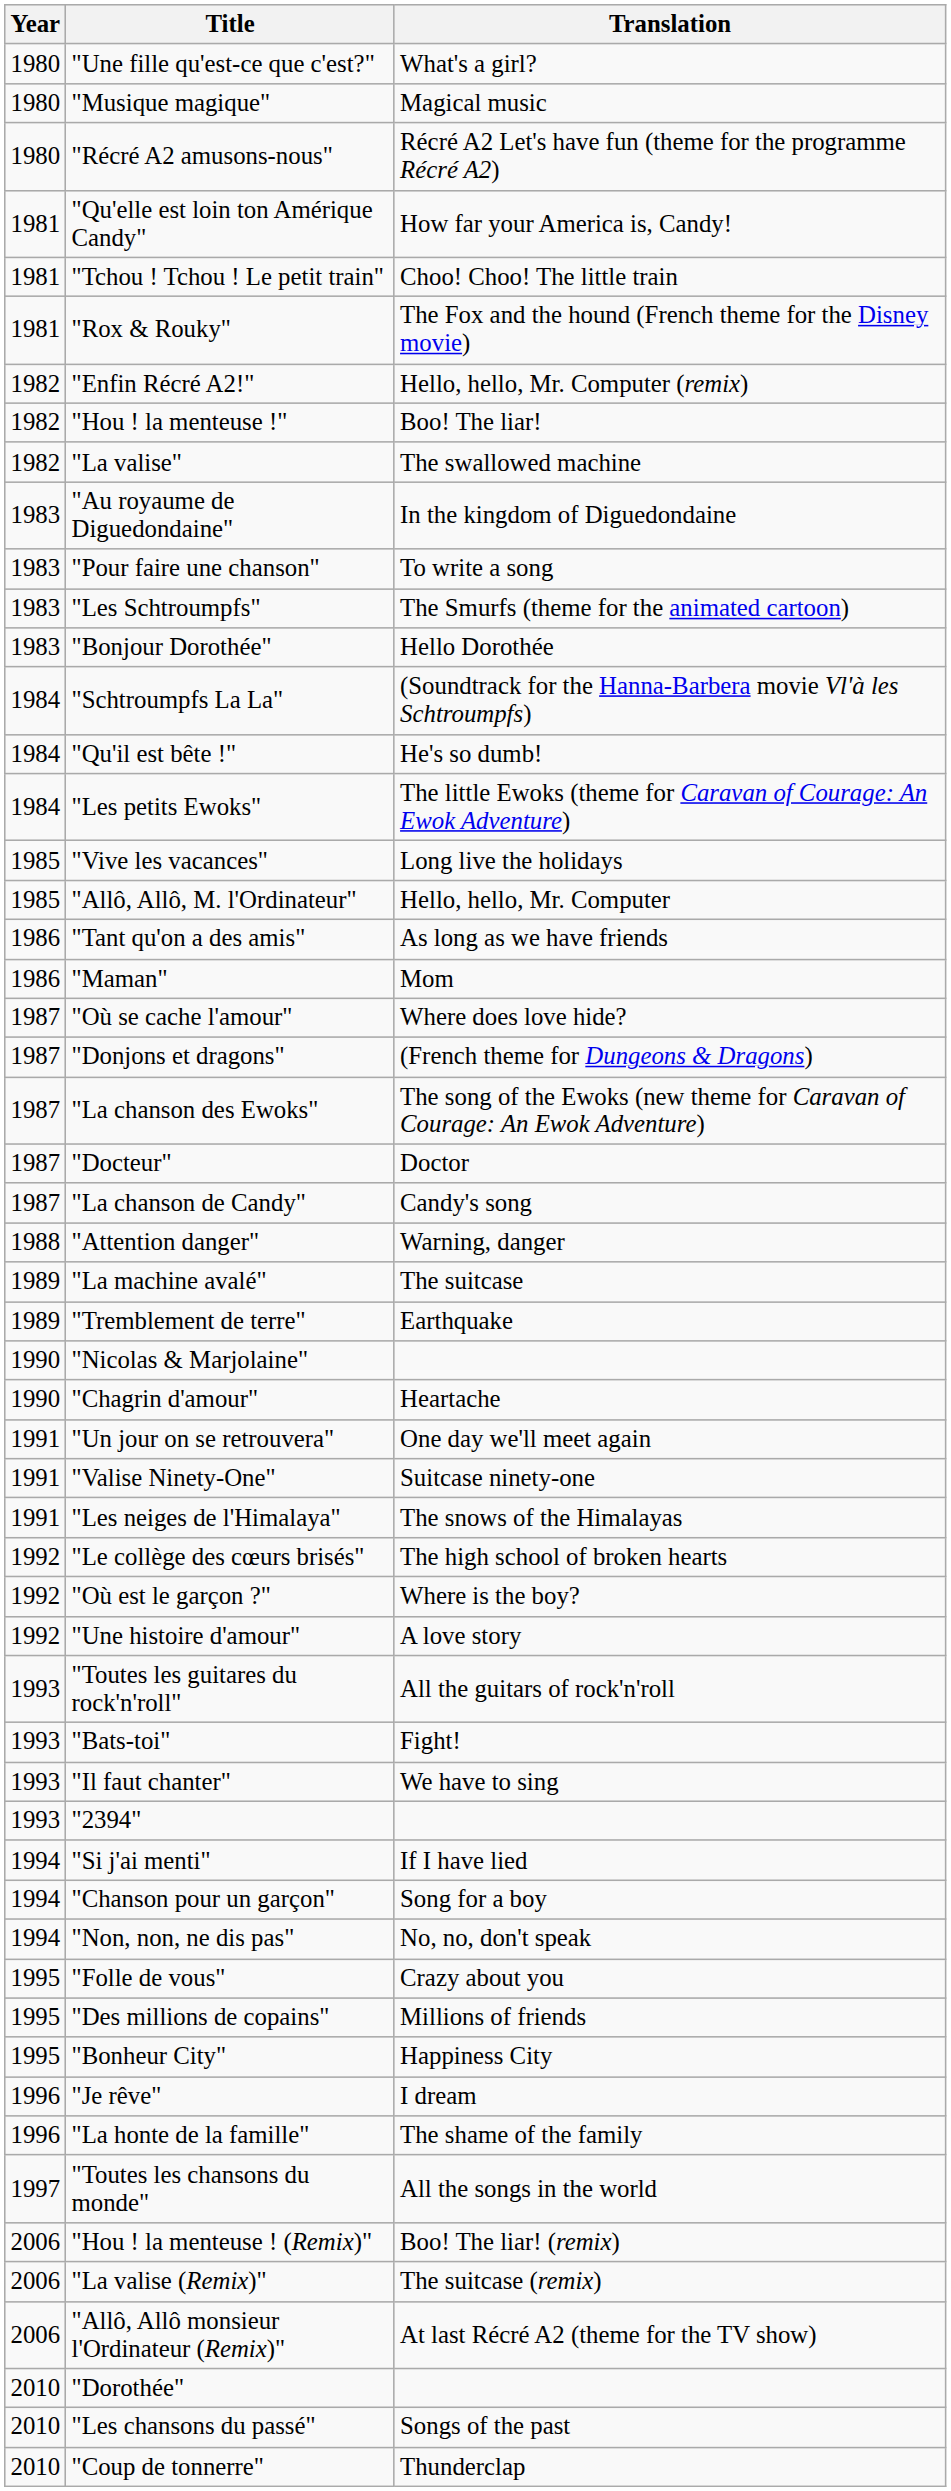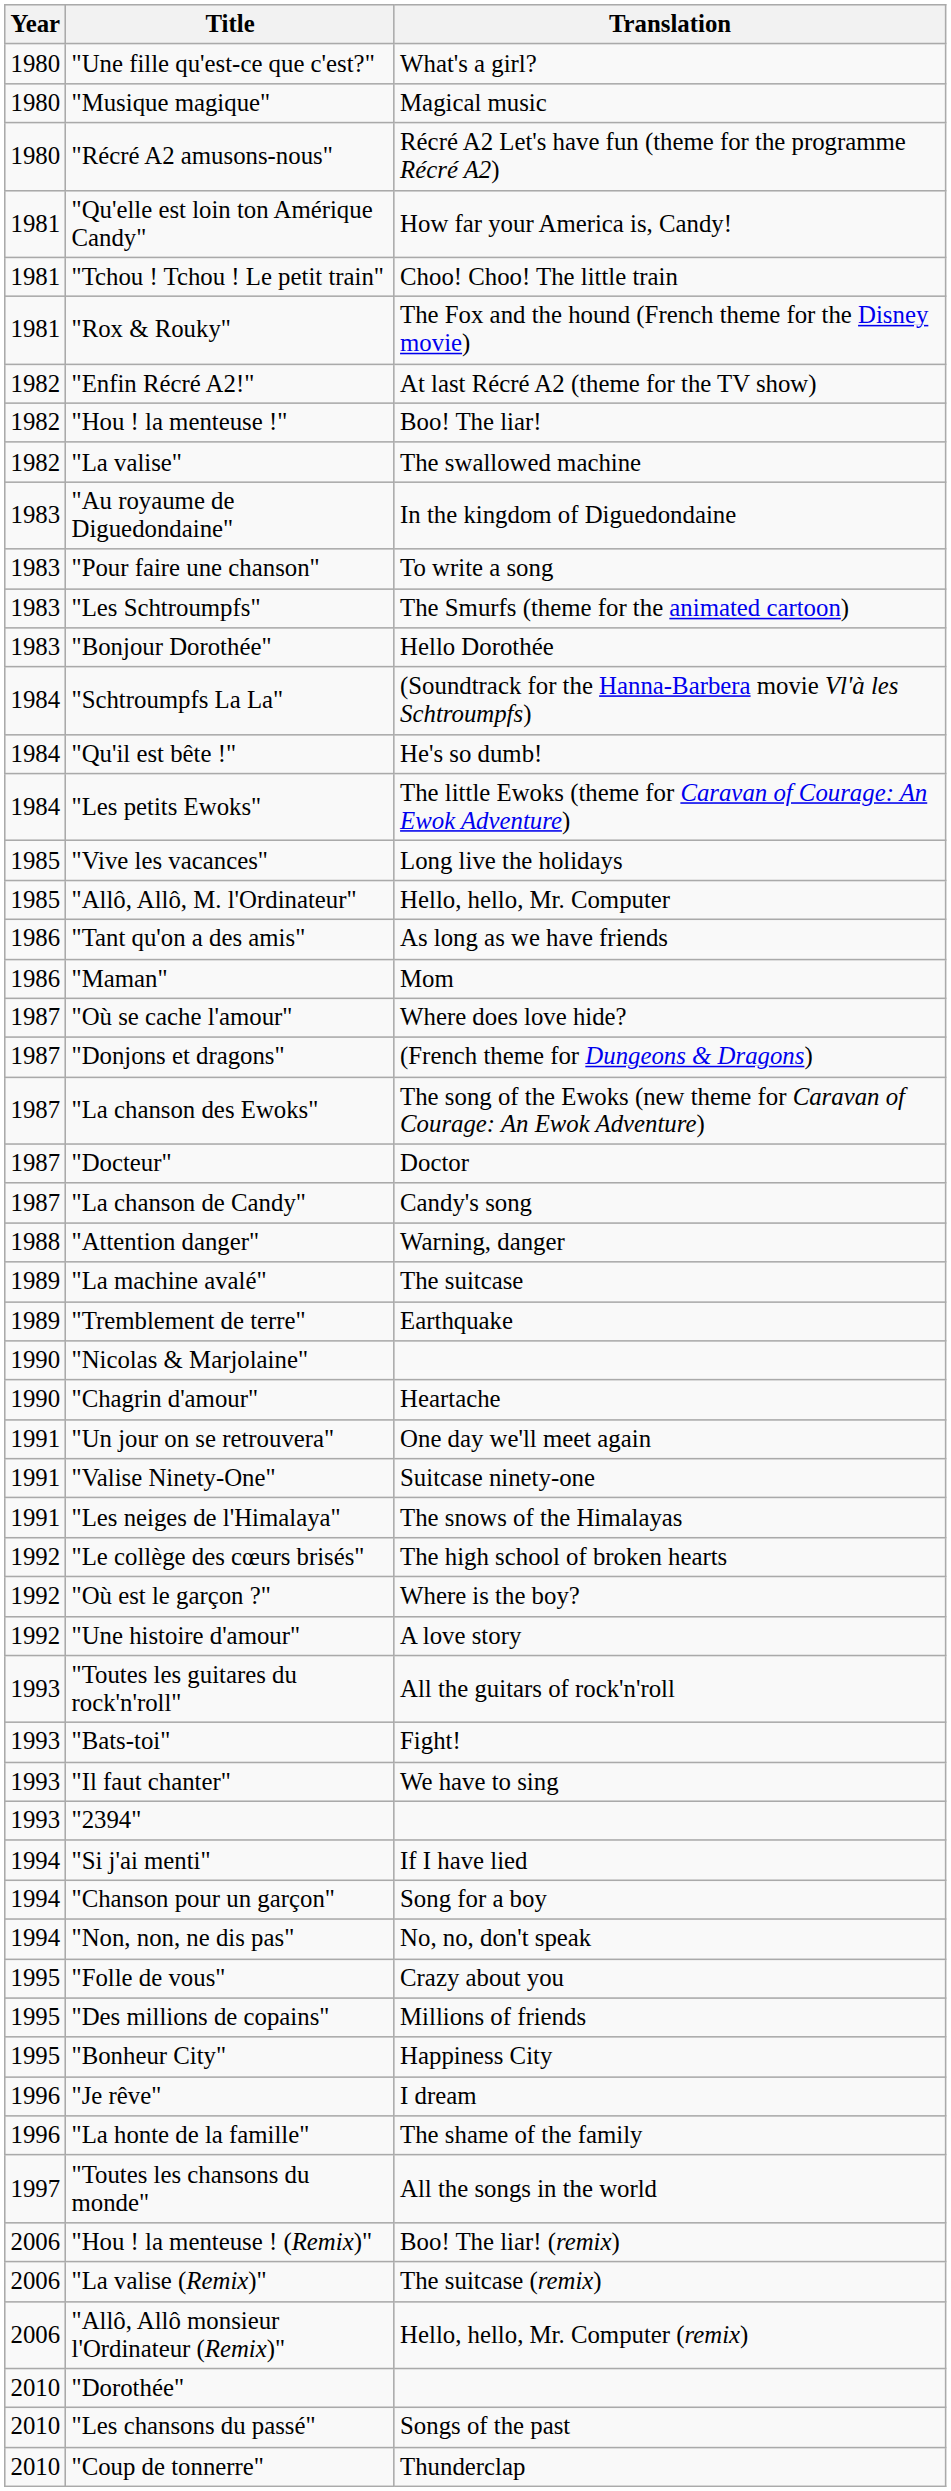"Enfin Récré A2!" | Translation: Hello, hello, Mr. Computer (remix) -> At last Récré A2 (theme for the TV show)
"Allô, Allô monsieur l'Ordinateur (Remix)" | Translation: At last Récré A2 (theme for the TV show) -> Hello, hello, Mr. Computer (remix)
